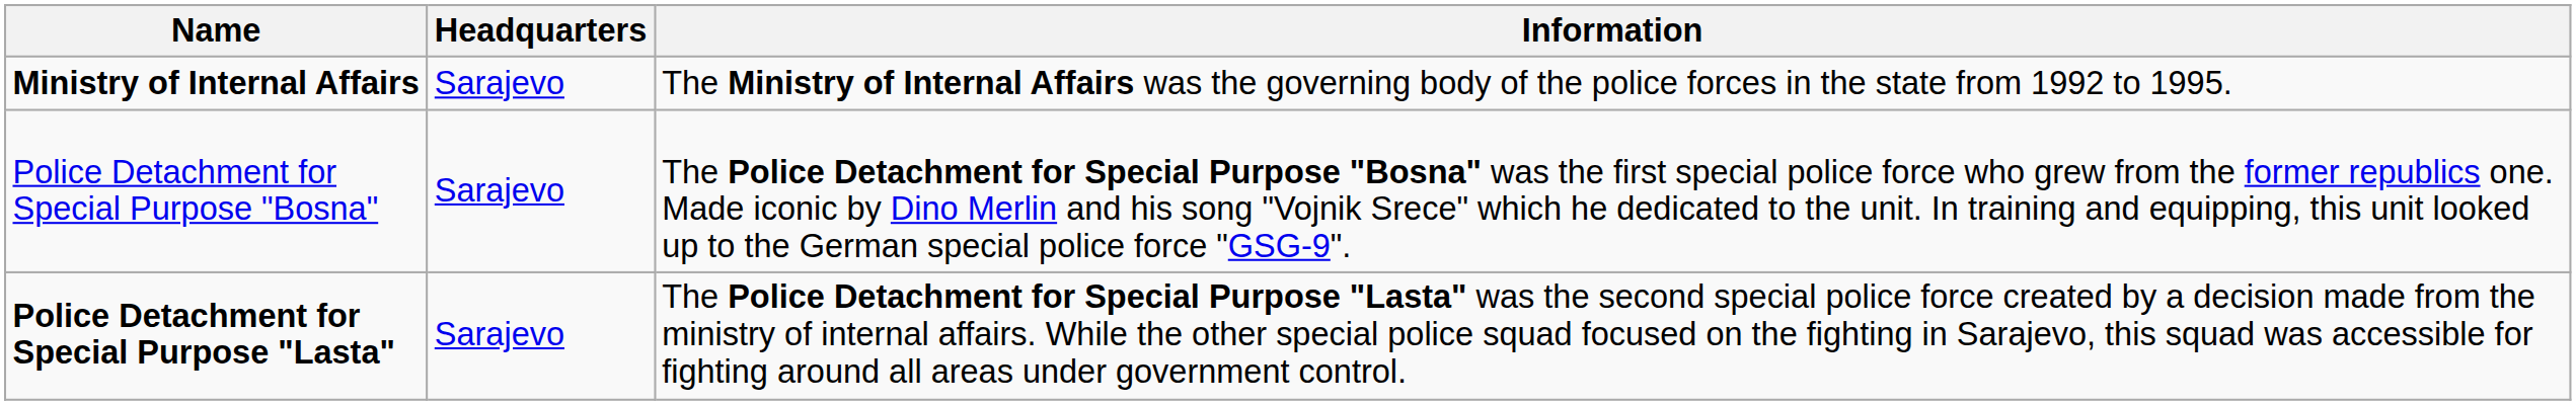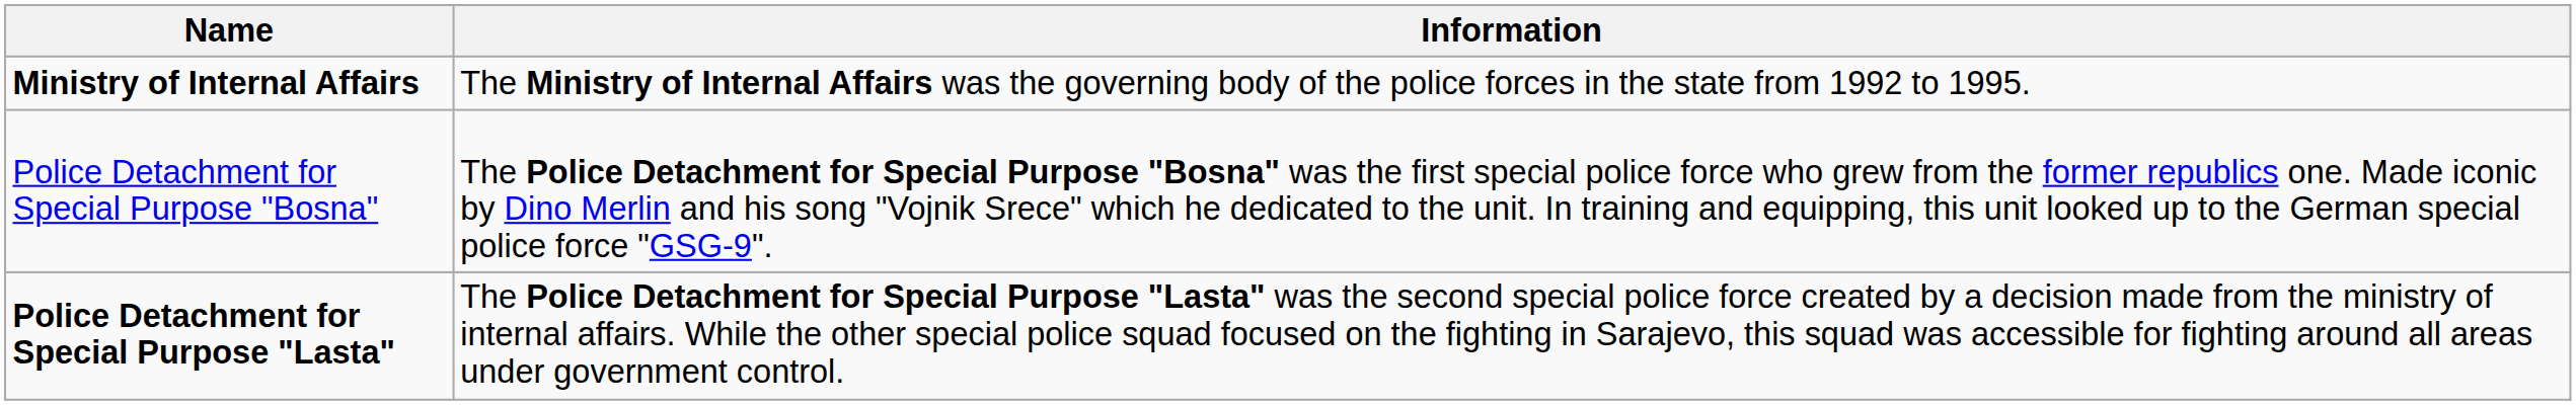- column: Headquarters | Sarajevo | Sarajevo | Sarajevo
